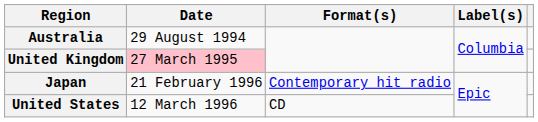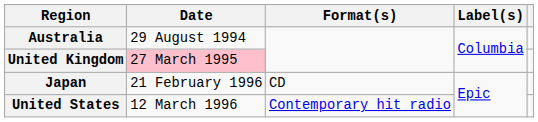Japan | Format(s): Contemporary hit radio -> CD
United States | Format(s): CD -> Contemporary hit radio
